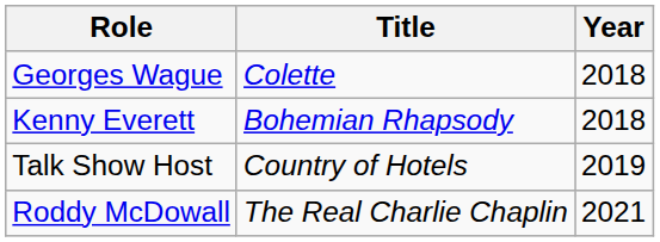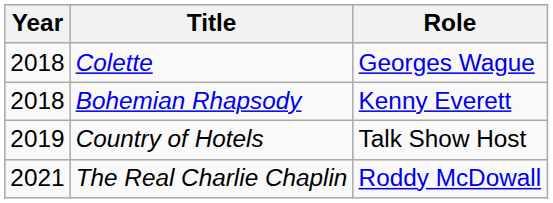columns swapped: Year <-> Role
